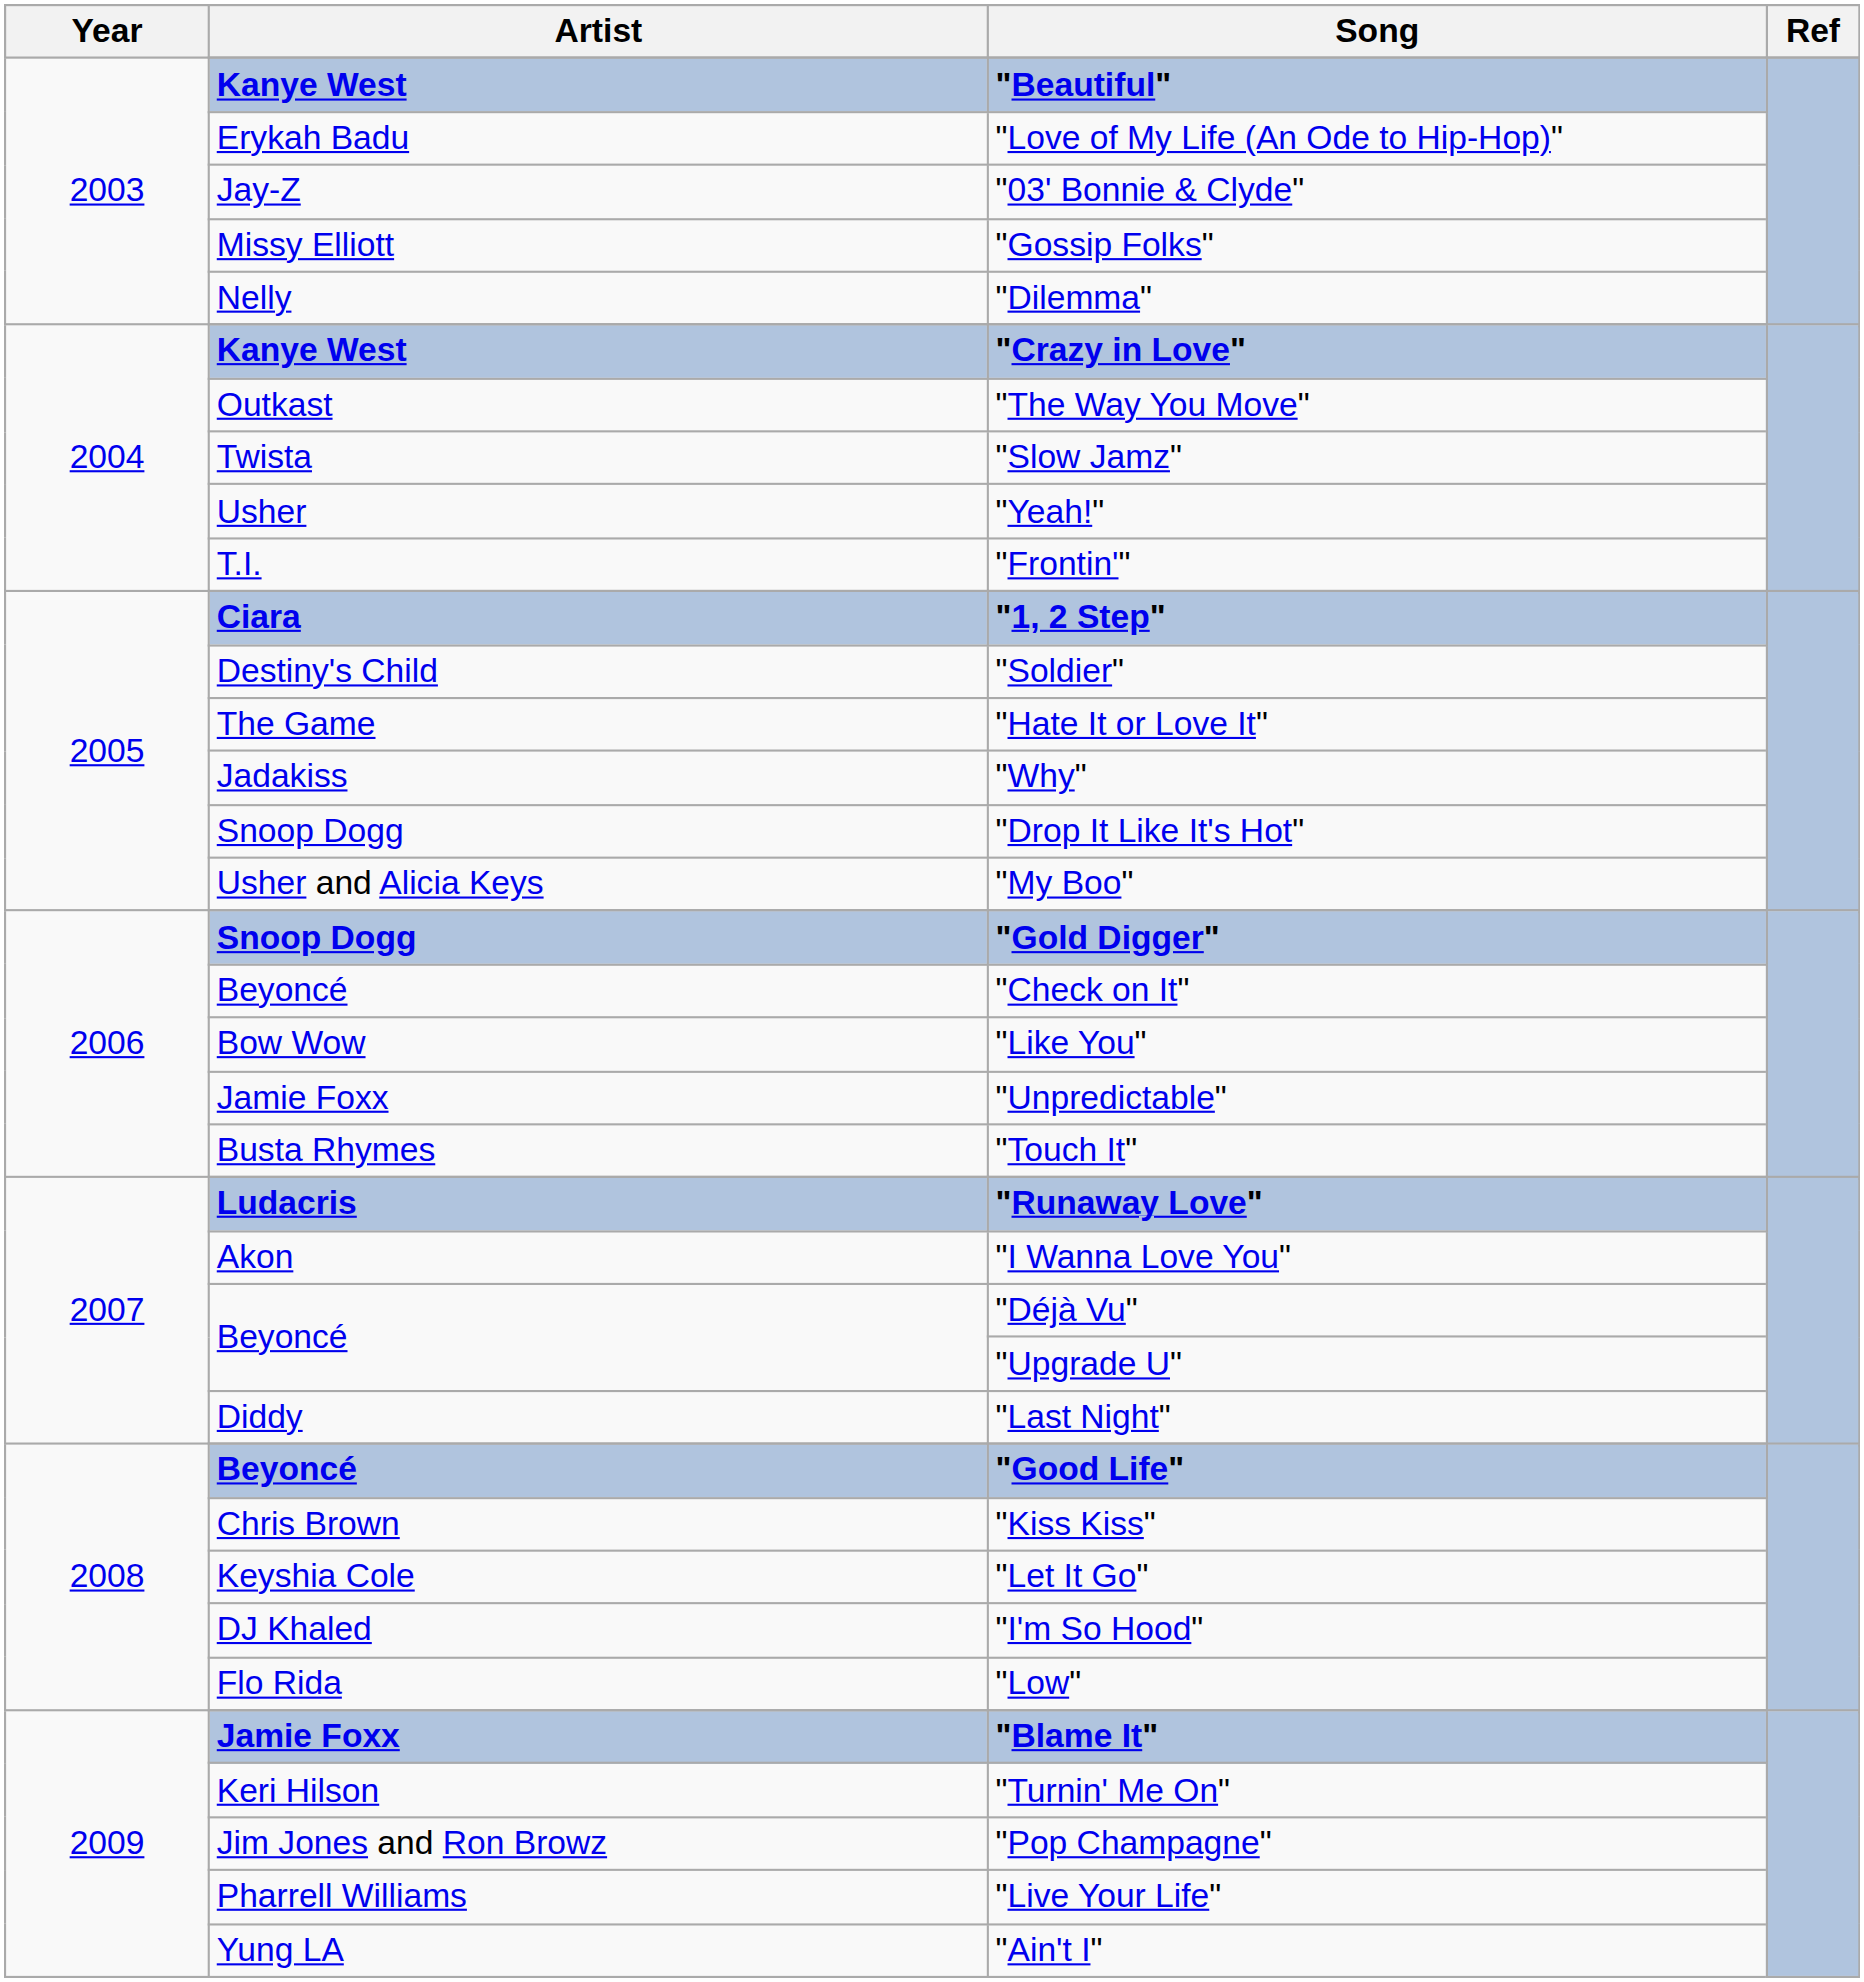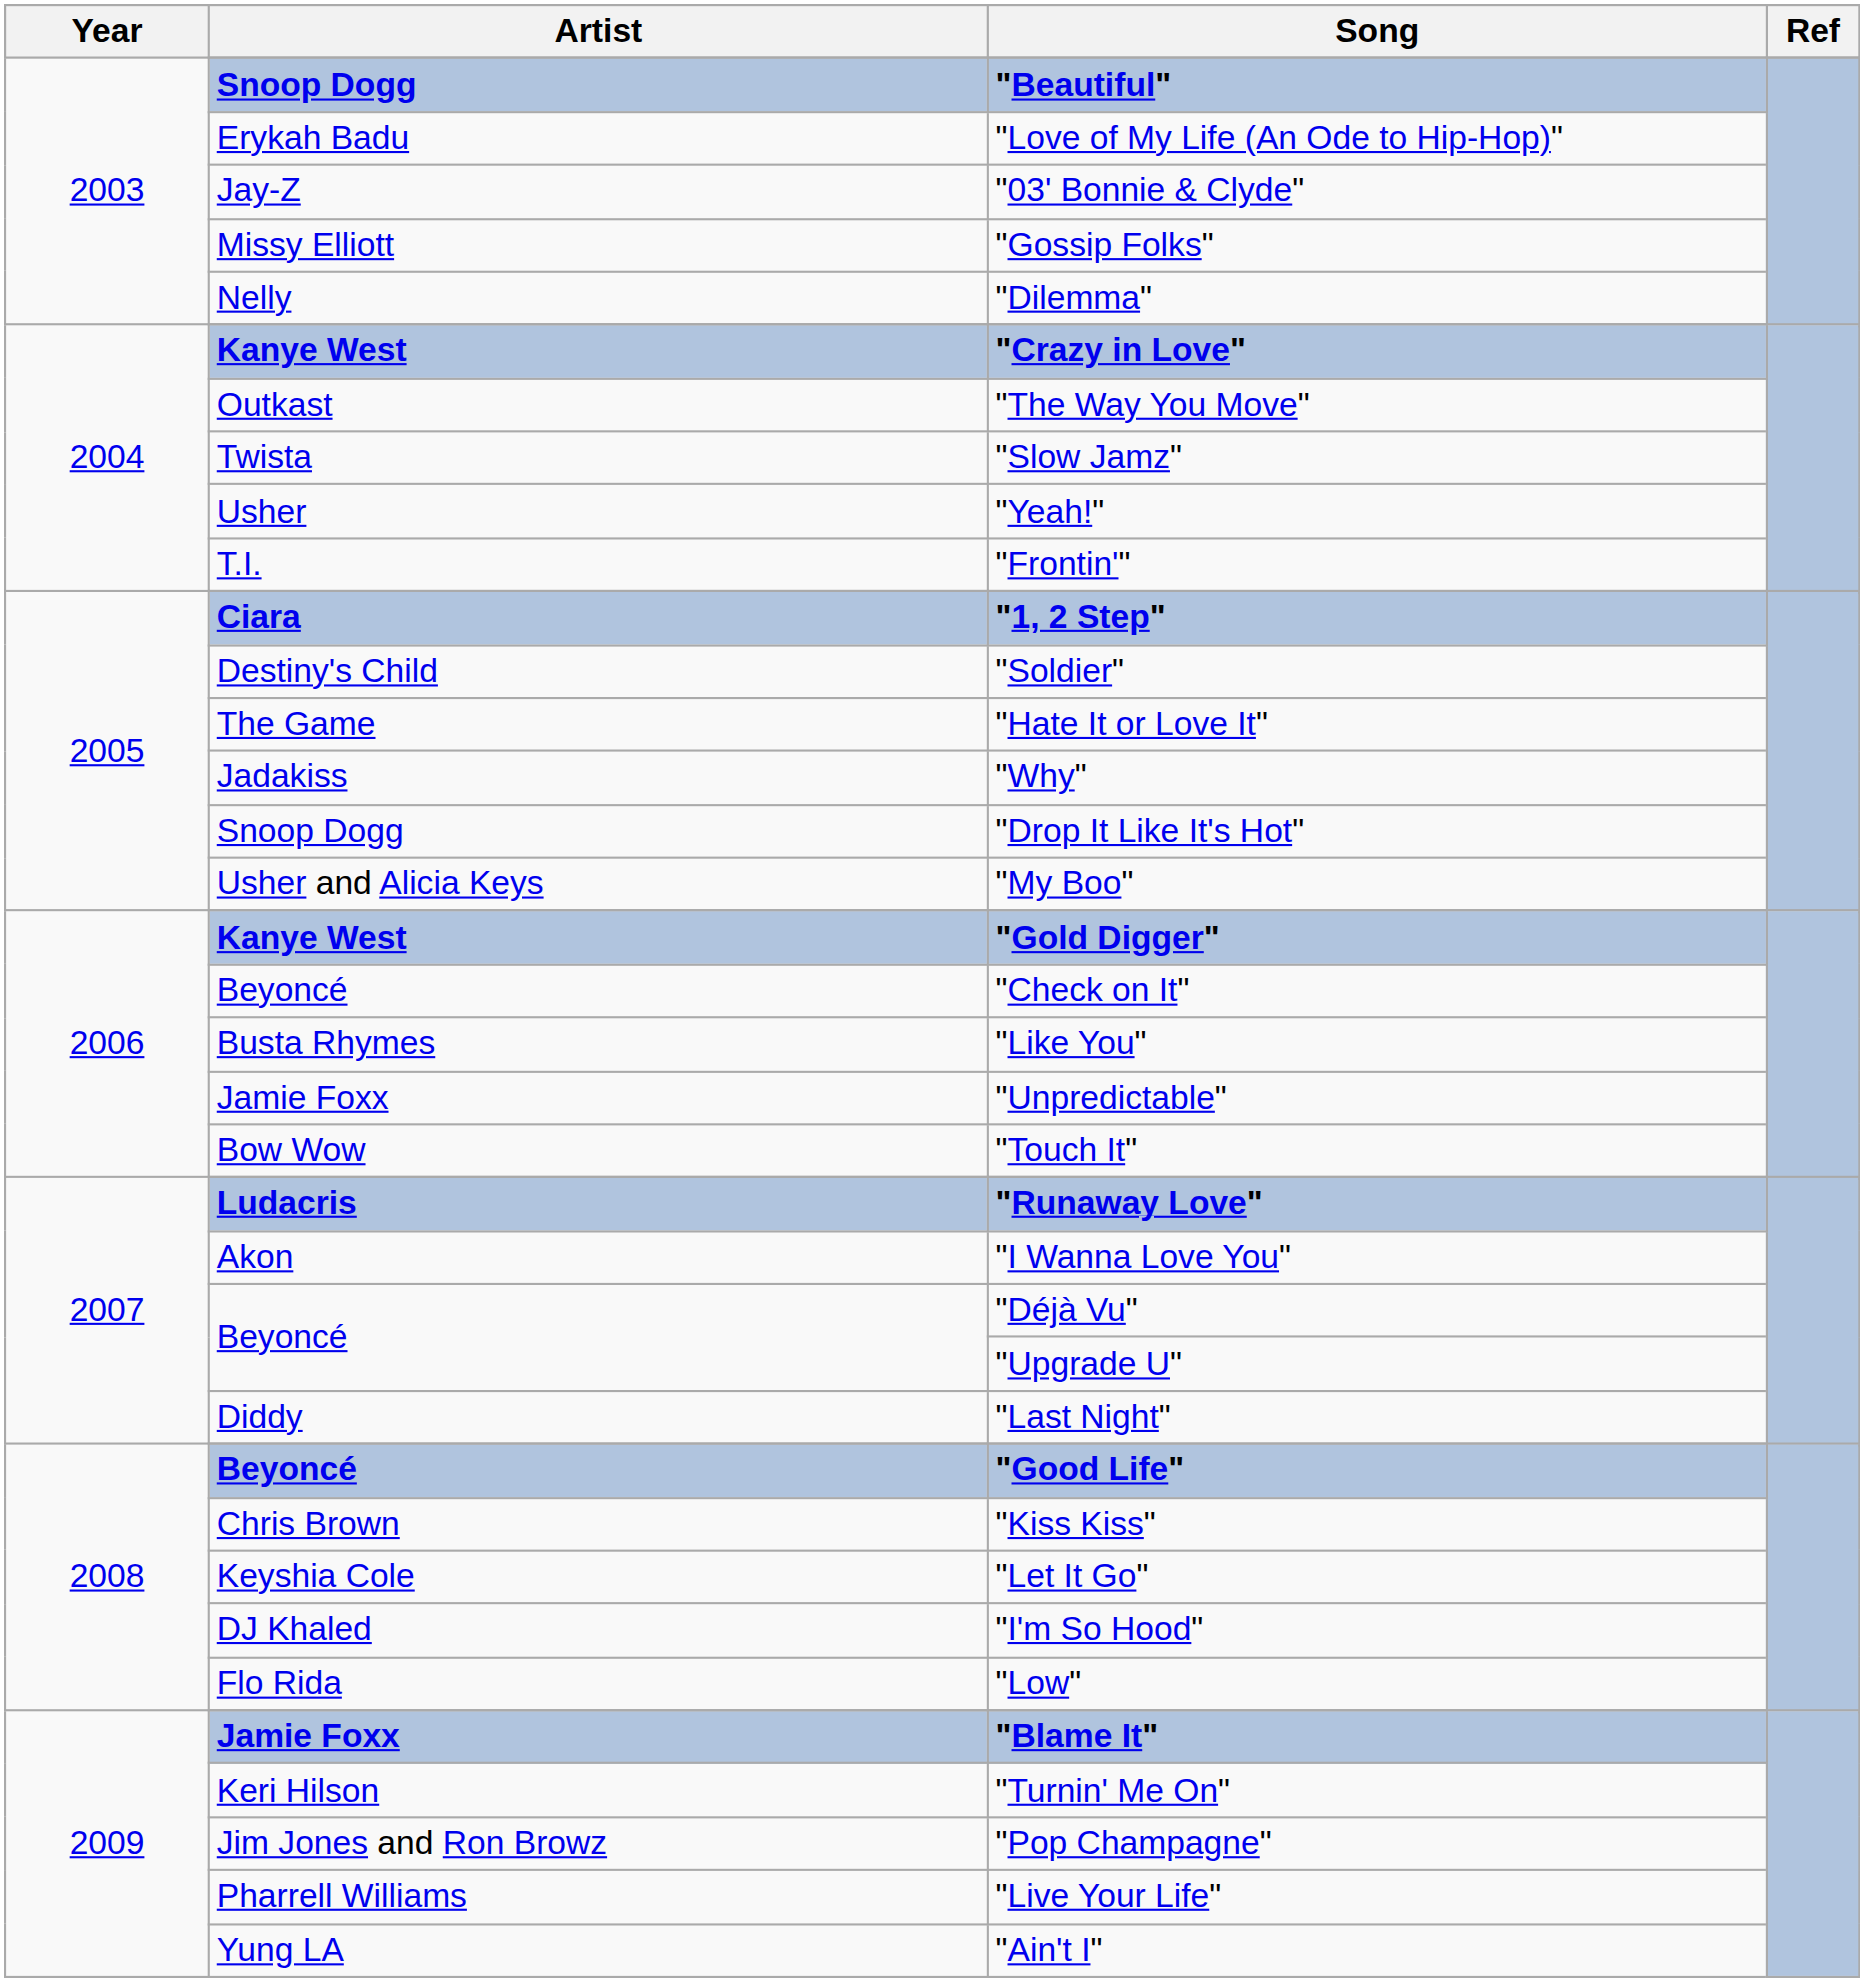"Beautiful" | Artist: Kanye West -> Snoop Dogg
"Gold Digger" | Artist: Snoop Dogg -> Kanye West
"Like You" | Artist: Bow Wow -> Busta Rhymes
"Touch It" | Artist: Busta Rhymes -> Bow Wow
